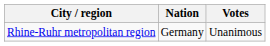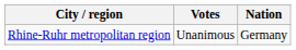columns swapped: Nation <-> Votes
